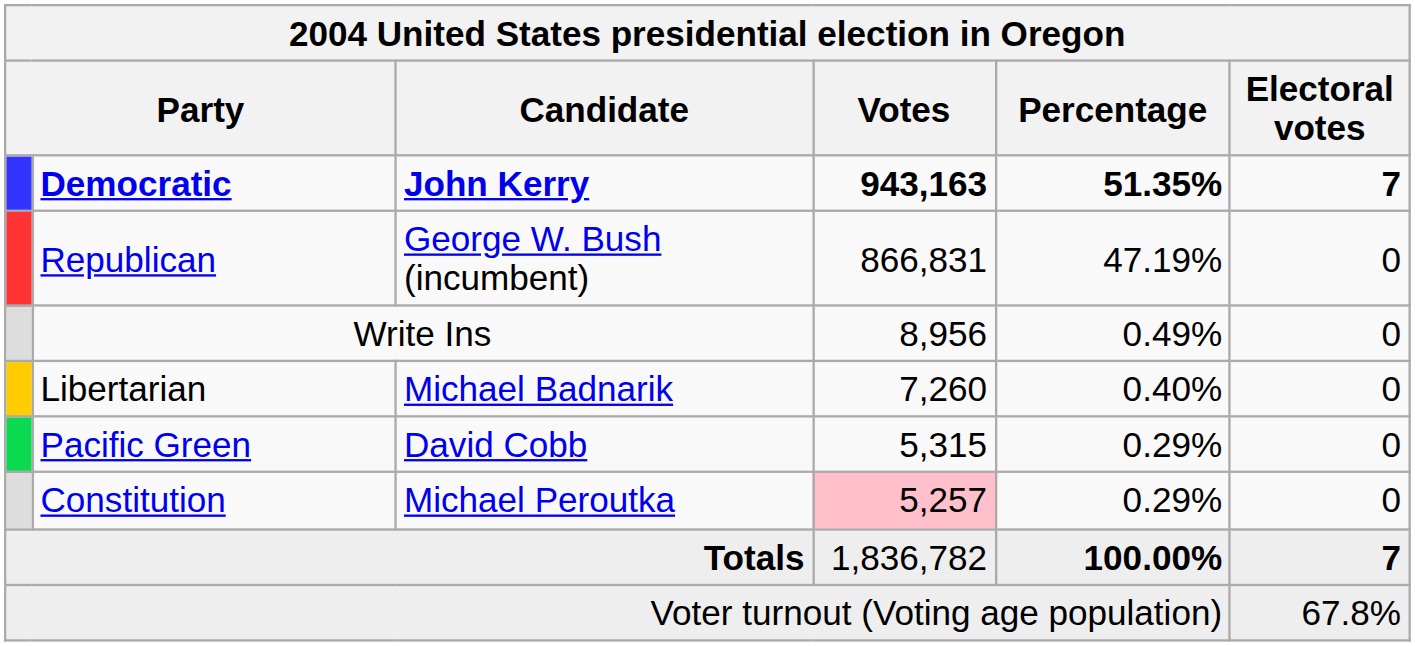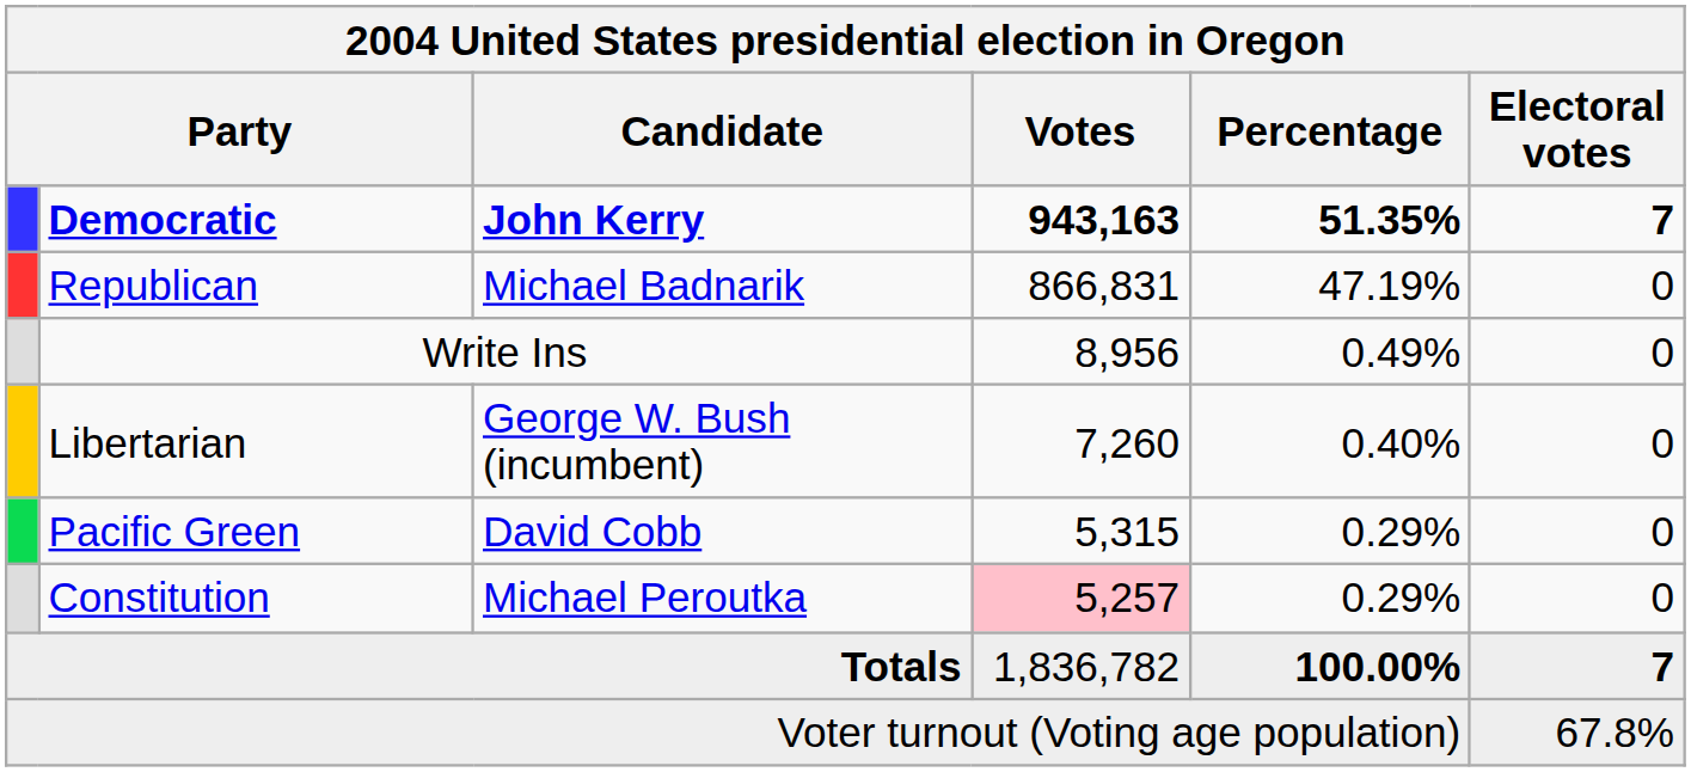Republican | Candidate: George W. Bush (incumbent) -> Michael Badnarik
Libertarian | Candidate: Michael Badnarik -> George W. Bush (incumbent)
